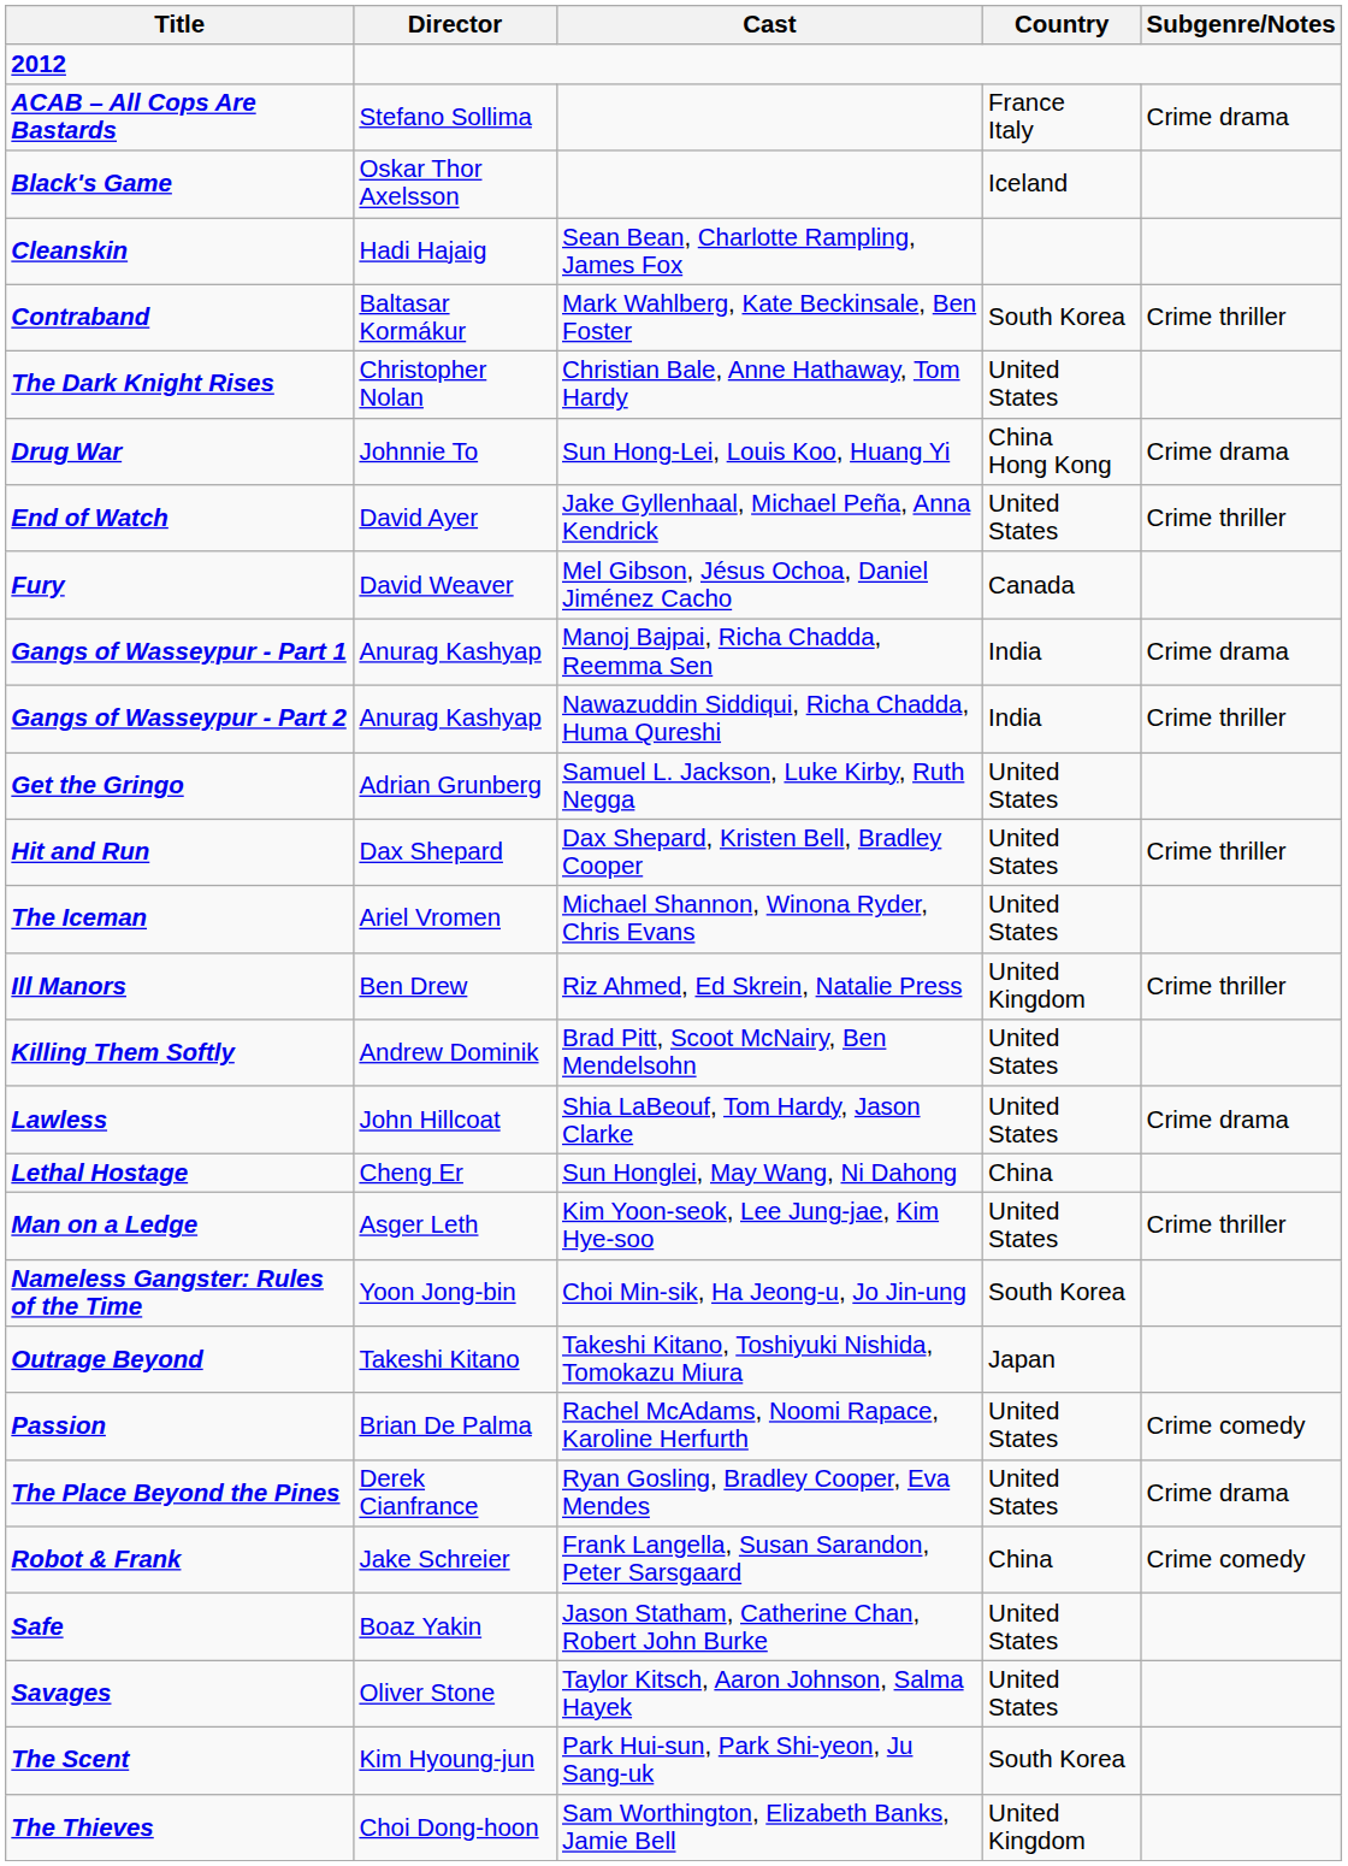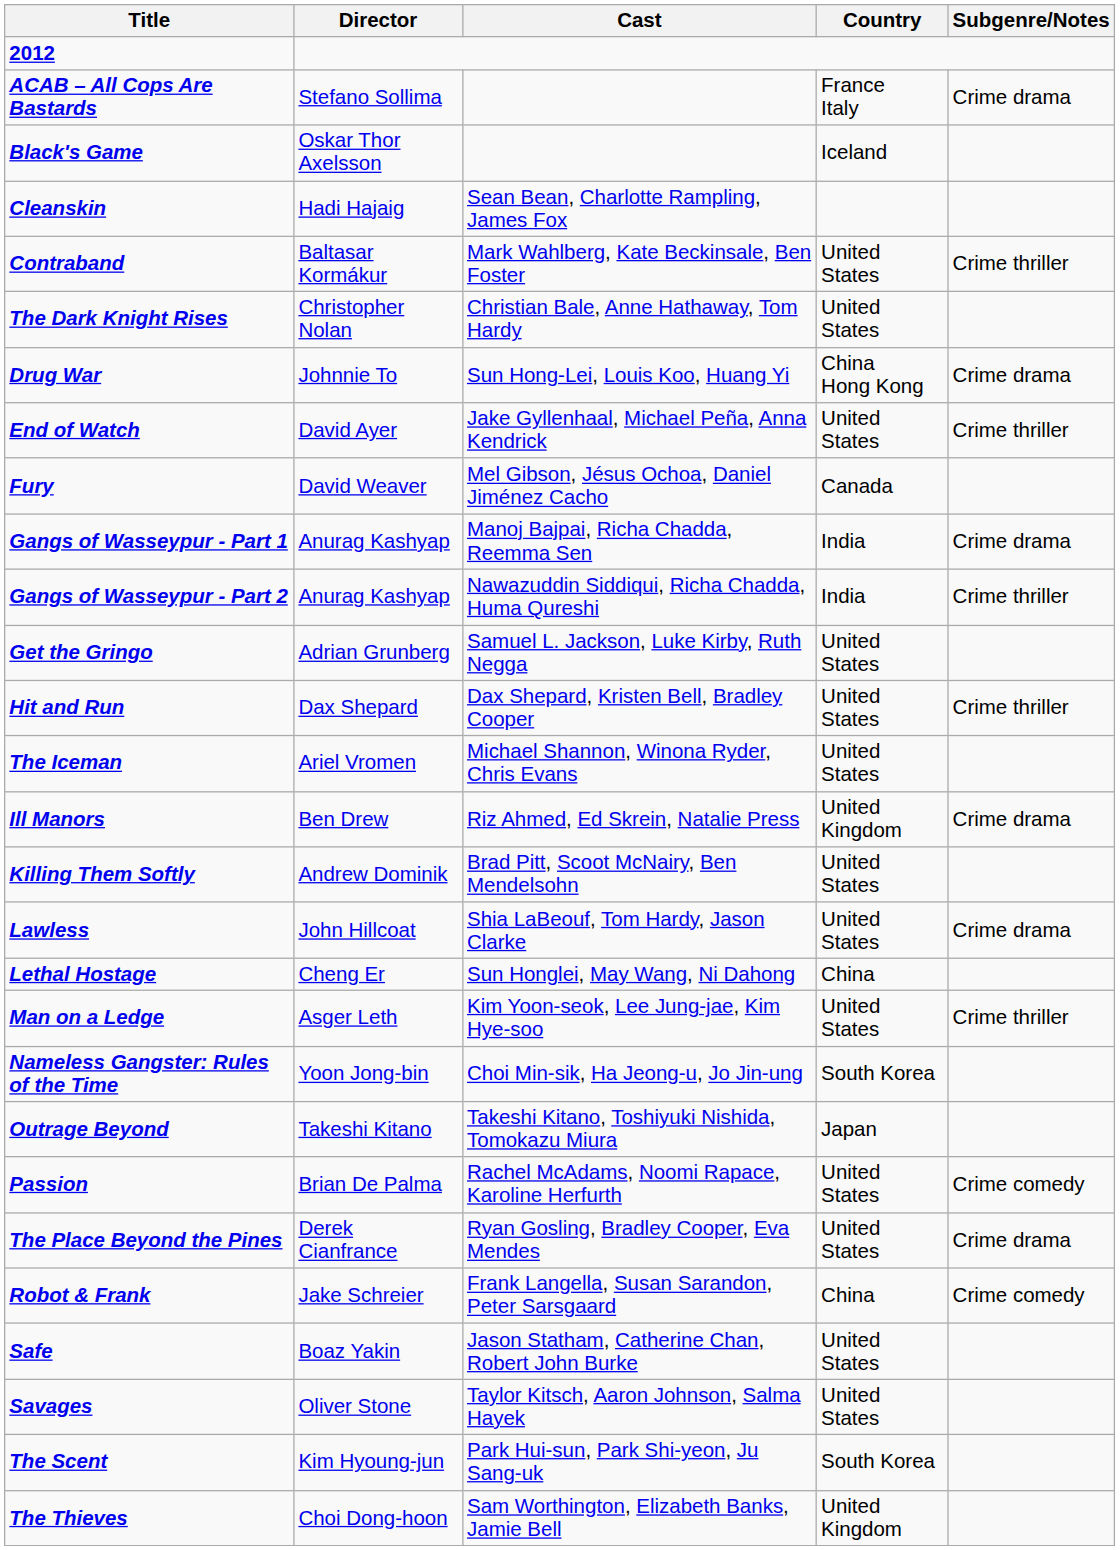Contraband | Country: South Korea -> United States
Ill Manors | Subgenre/Notes: Crime thriller -> Crime drama
